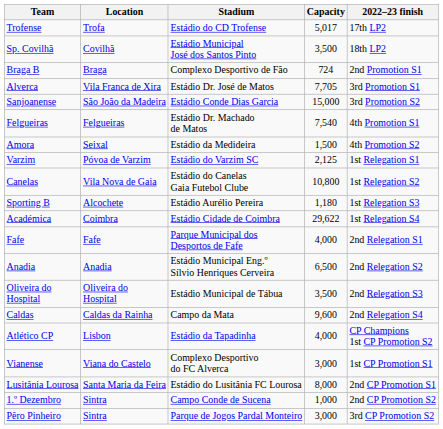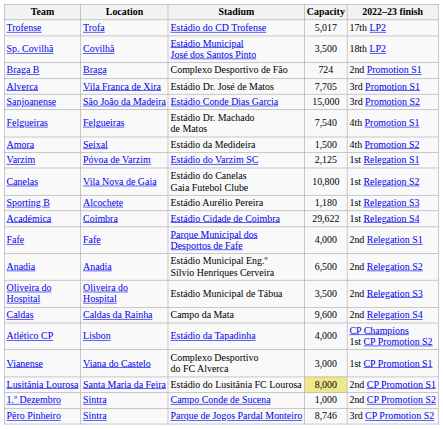Lusitânia Lourosa | Capacity: no background -> khaki background
Pêro Pinheiro | Capacity: 3,000 -> 8,746
